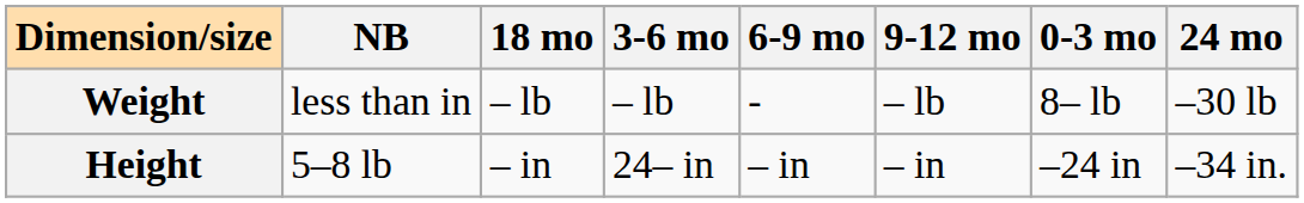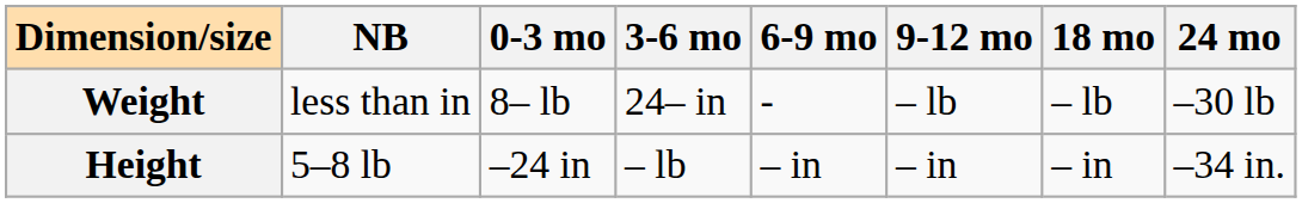columns swapped: 0-3 mo <-> 18 mo
Weight | 3-6 mo: – lb -> 24– in
Height | 3-6 mo: 24– in -> – lb
